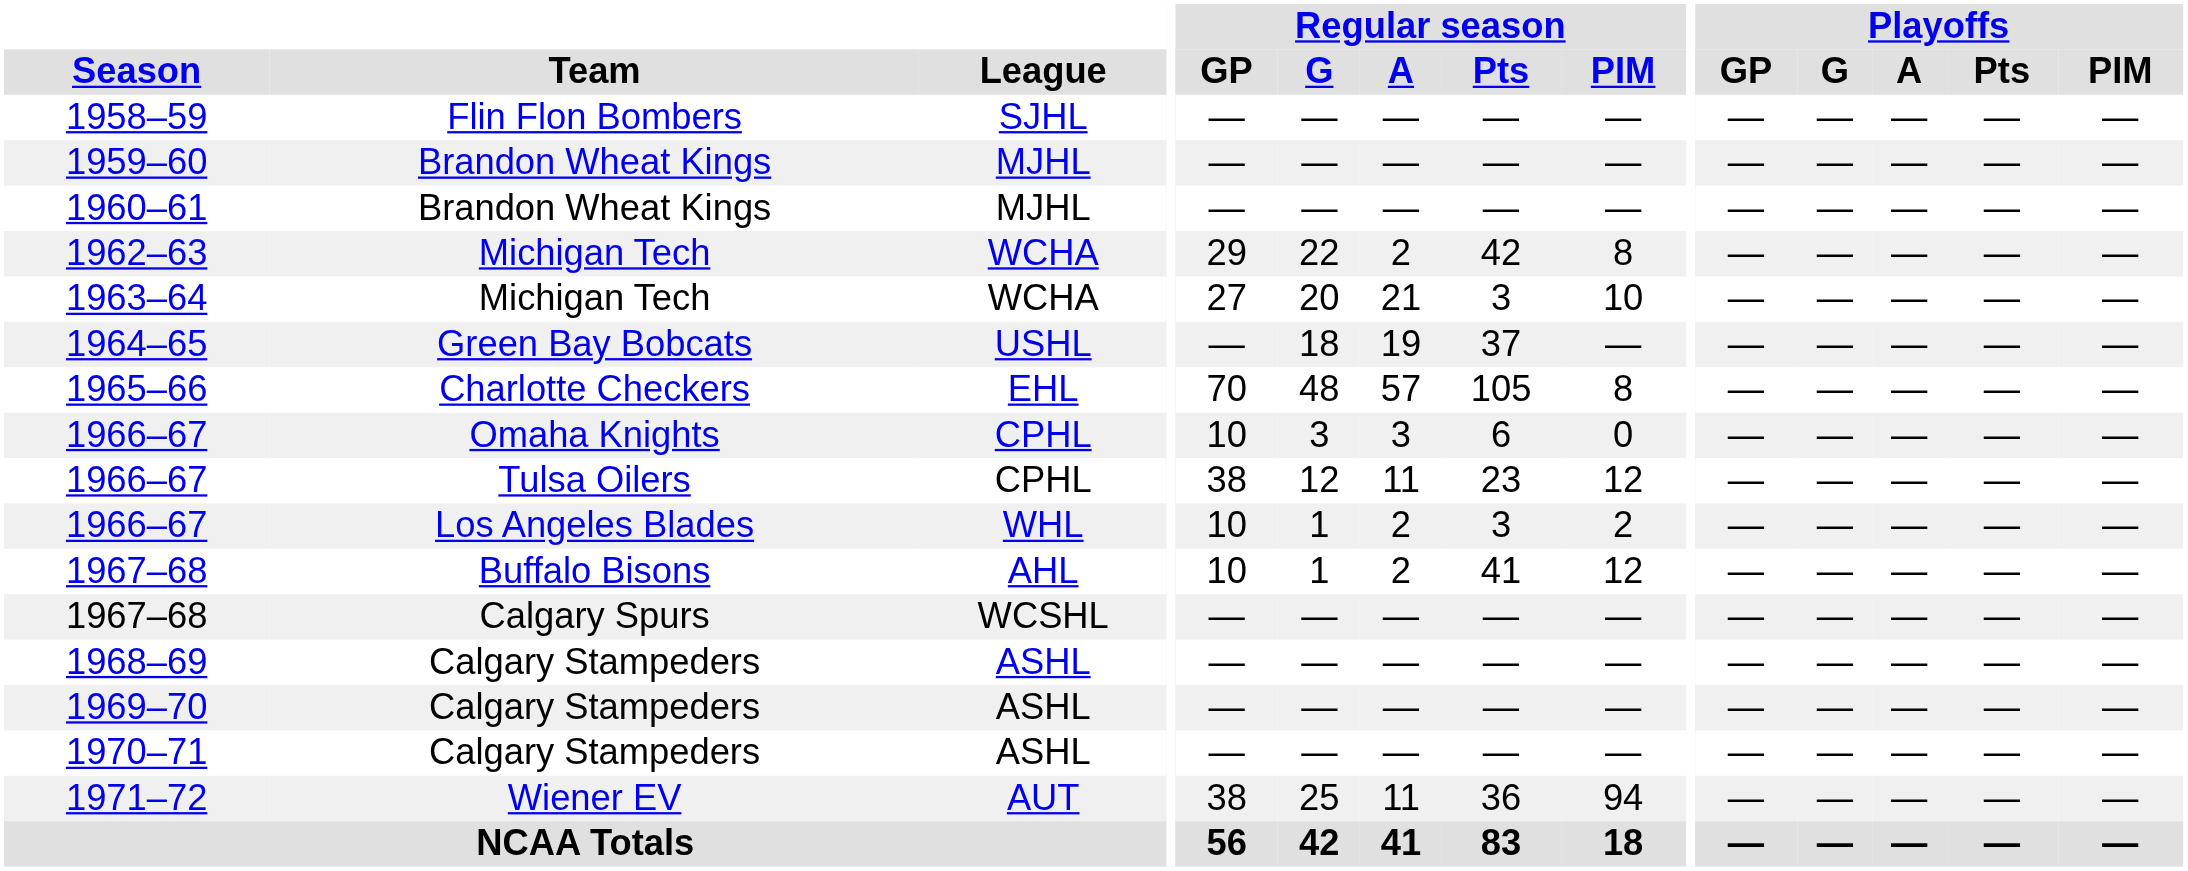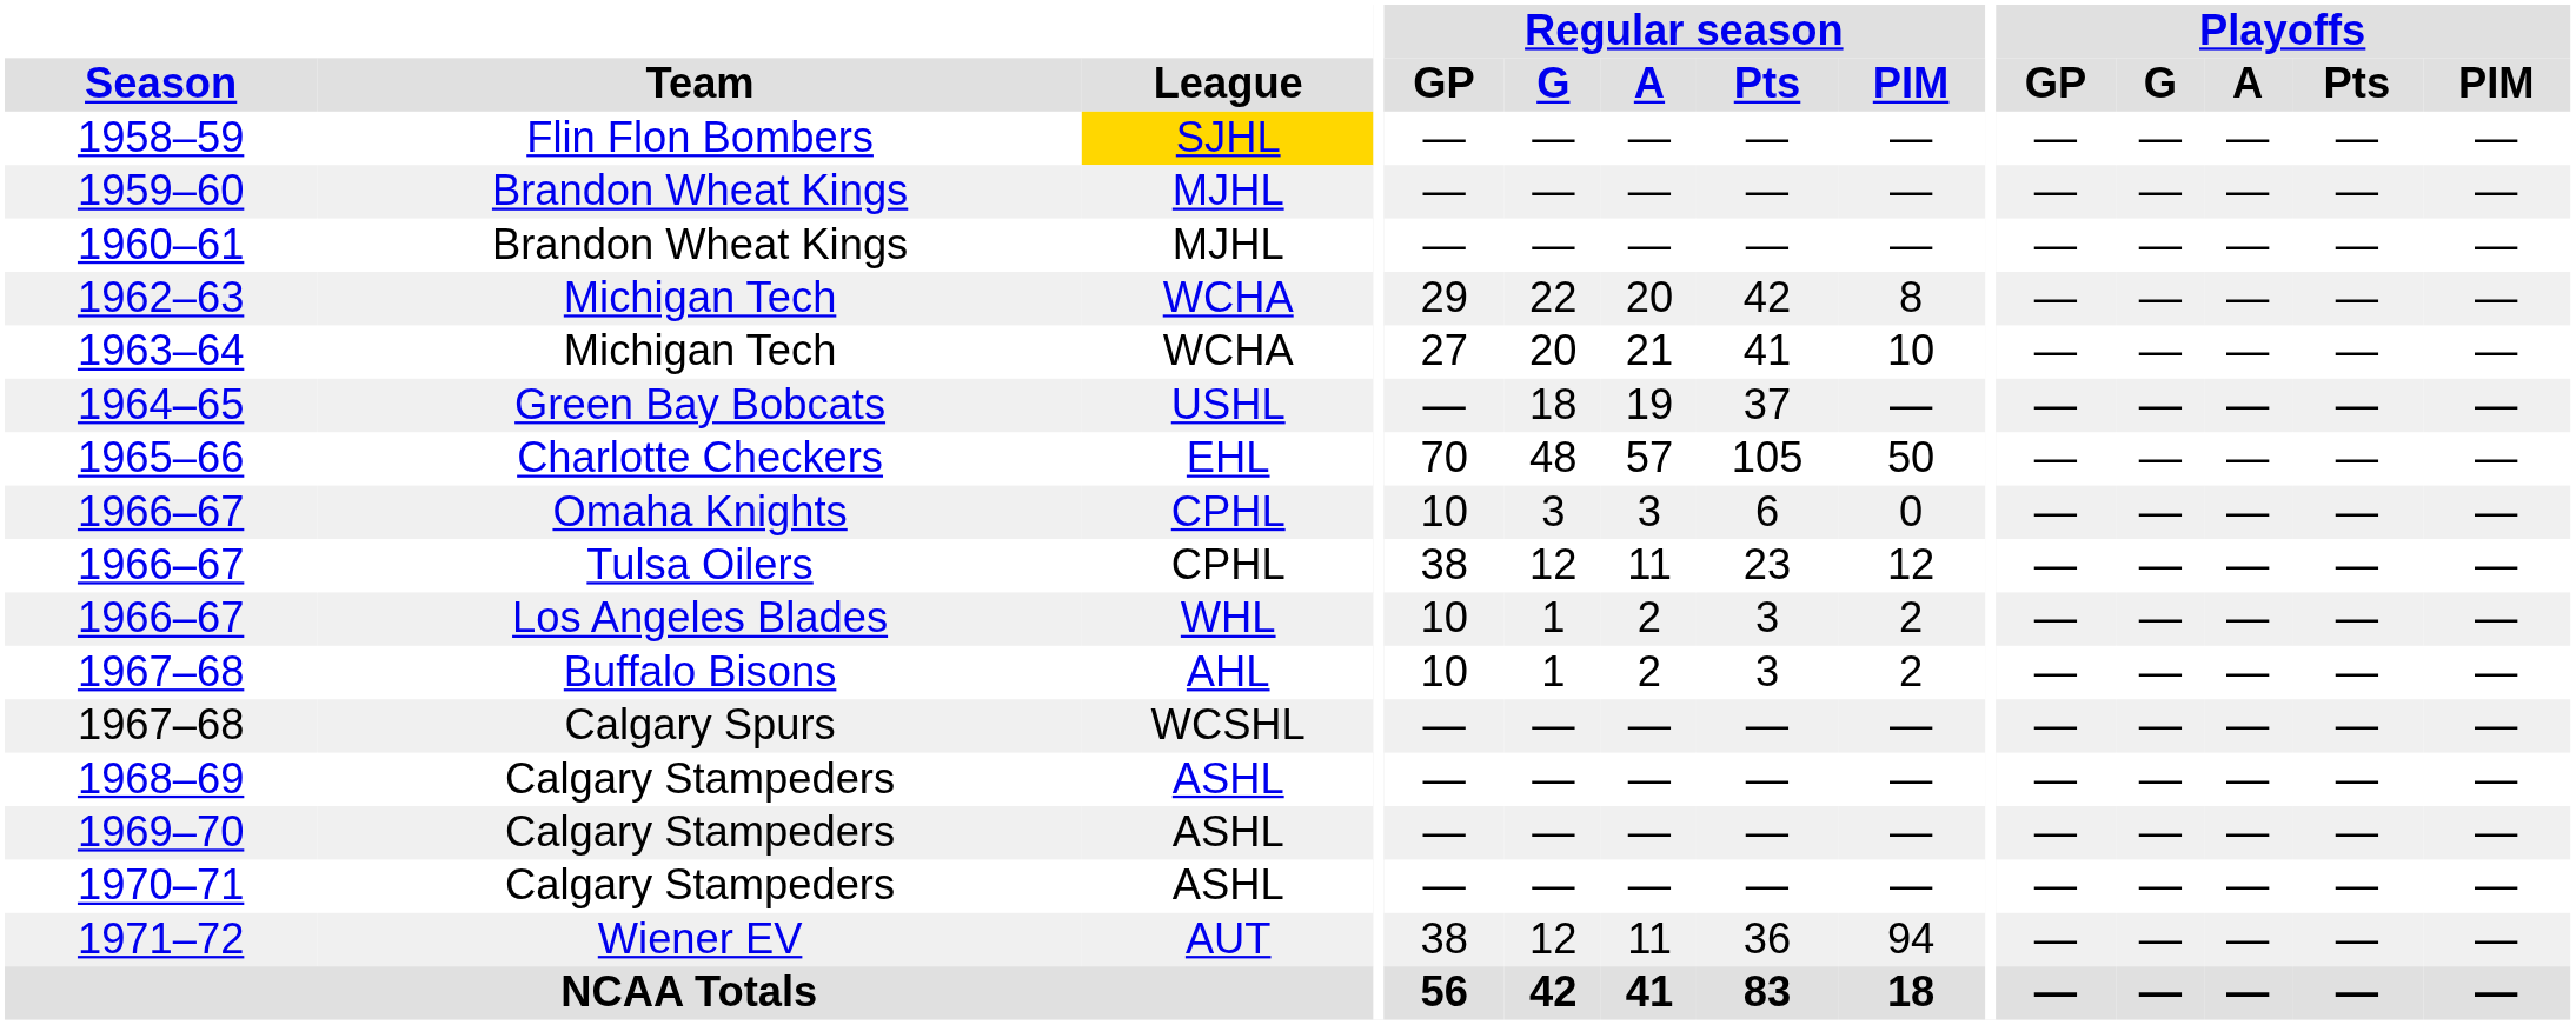1958–59 | League: no background -> gold background
1962–63 | Regular season / A: 2 -> 20
1963–64 | Regular season / Pts: 3 -> 41
1965–66 | Regular season / PIM: 8 -> 50
1967–68 / Buffalo Bisons | Regular season / Pts: 41 -> 3
1967–68 / Buffalo Bisons | Regular season / PIM: 12 -> 2
1971–72 | Regular season / G: 25 -> 12
